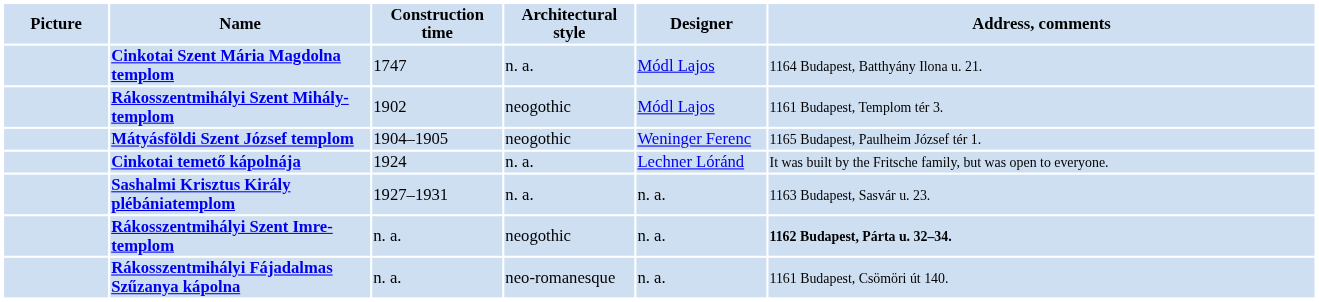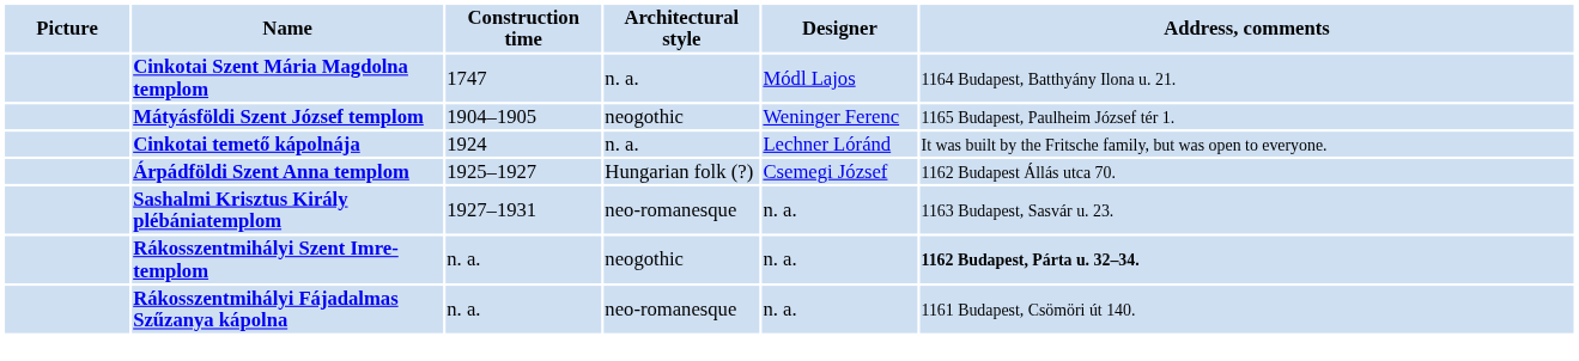- row: Rákosszentmihályi Szent Mihály-templom | 1902 | neogothic | Módl Lajos | 1161 Budapest, Templom tér 3.
+ row: Árpádföldi Szent Anna templom | 1925–1927 | Hungarian folk (?) | Csemegi József | 1162 Budapest Állás utca 70.
Sashalmi Krisztus Király plébániatemplom | Architectural style: n. a. -> neo-romanesque
